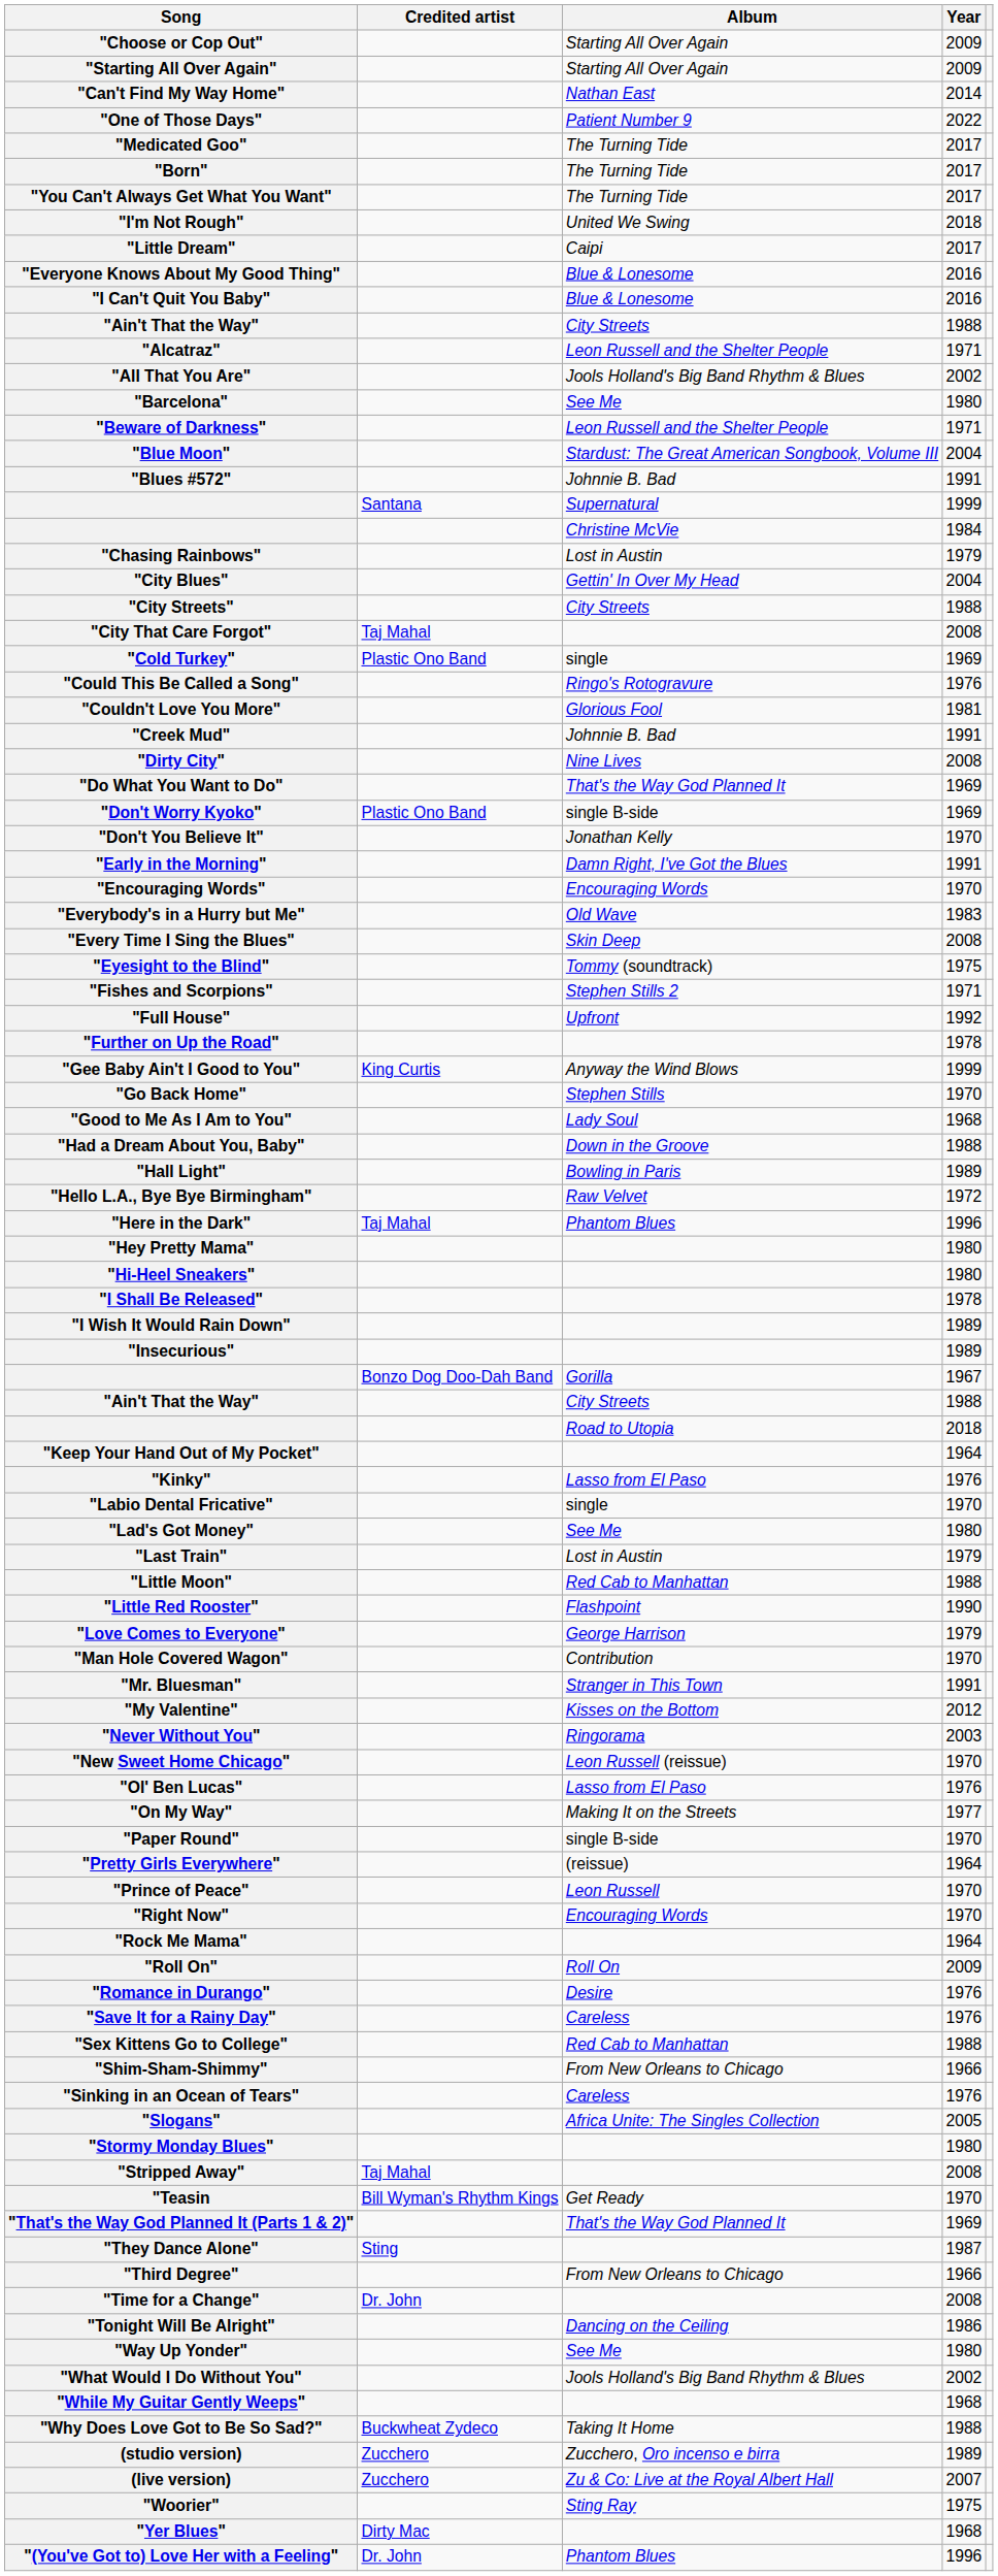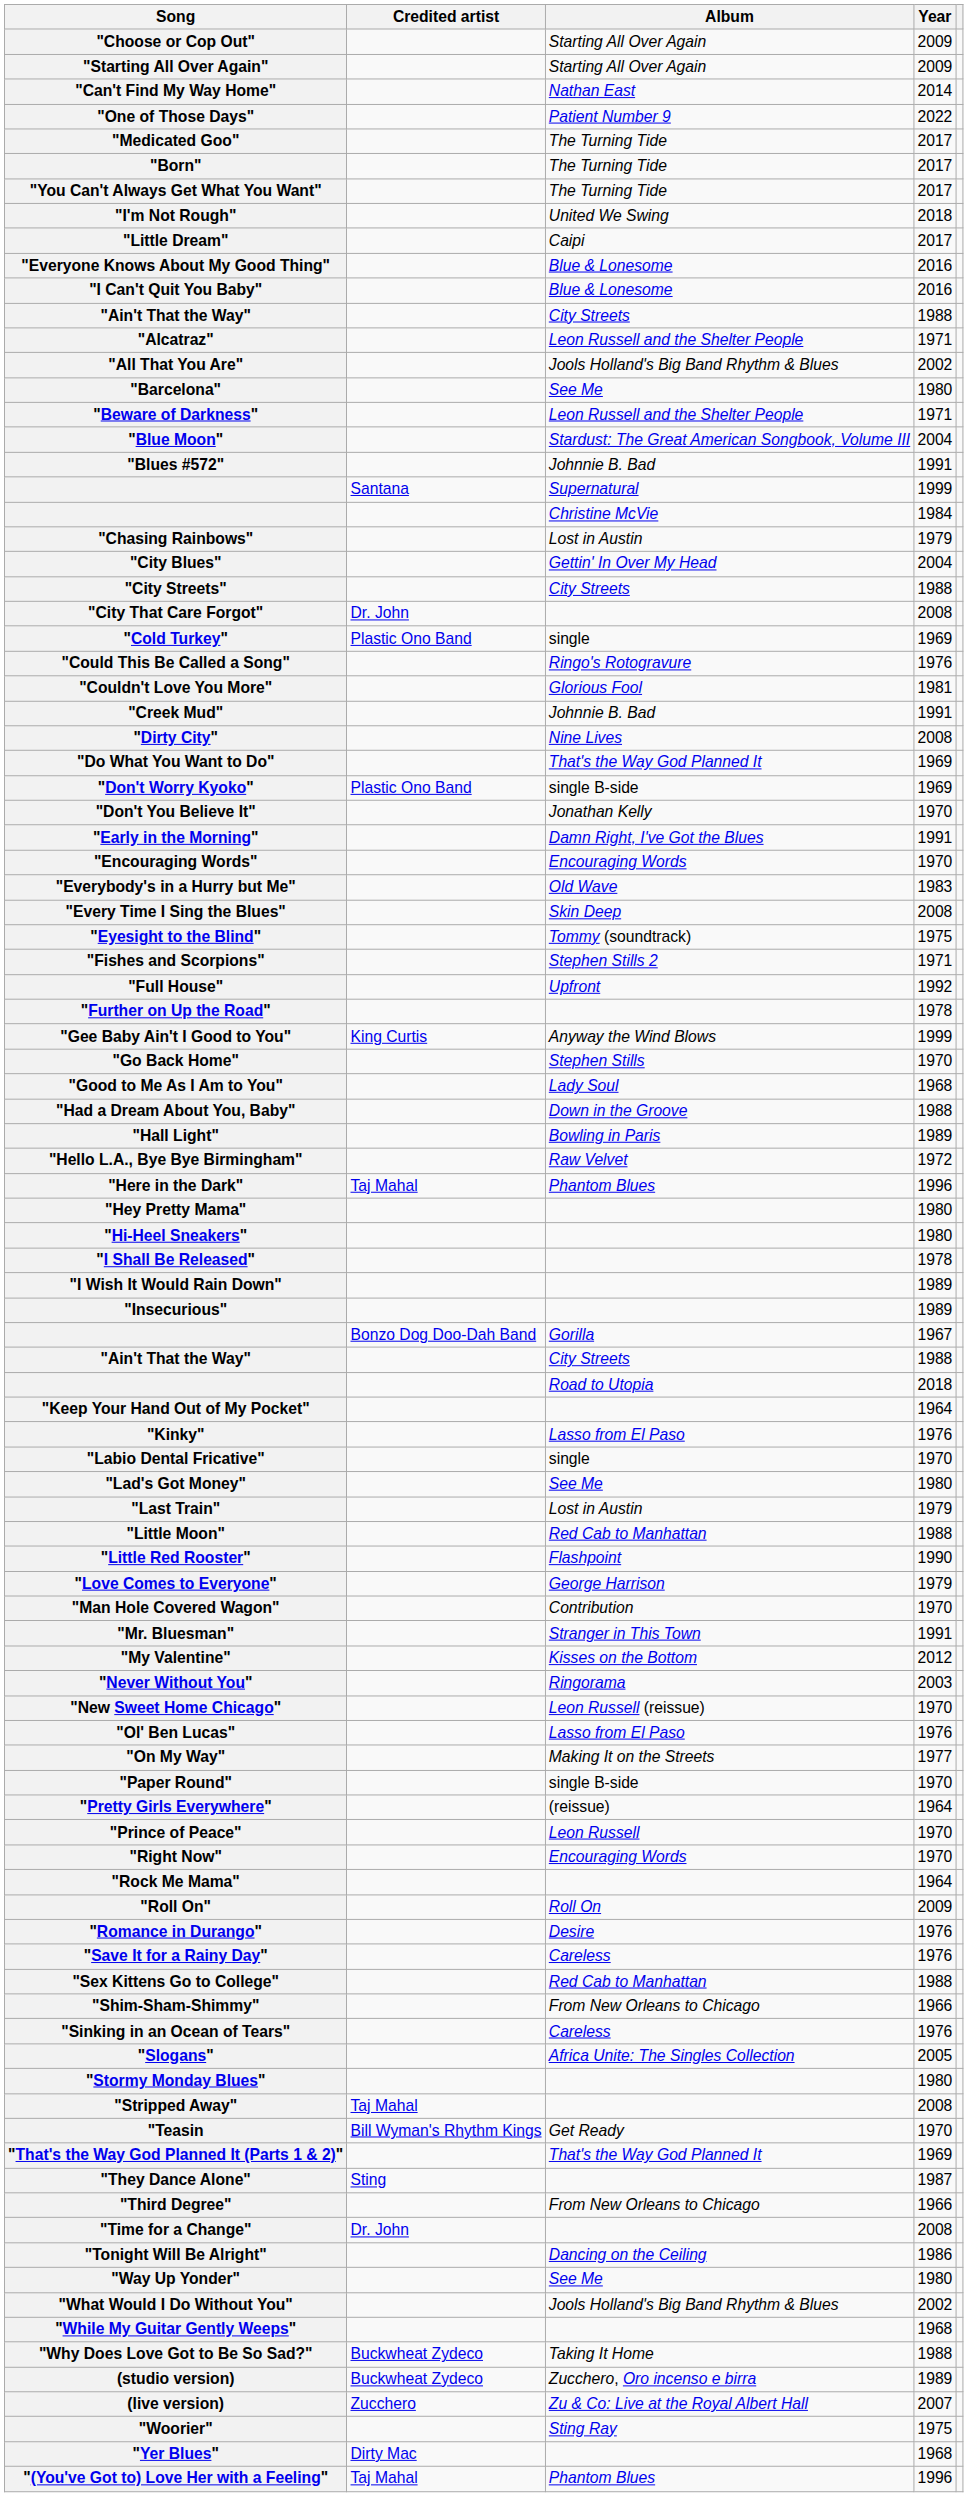"City That Care Forgot" | Credited artist: Taj Mahal -> Dr. John
(studio version) | Credited artist: Zucchero -> Buckwheat Zydeco
"(You've Got to) Love Her with a Feeling" | Credited artist: Dr. John -> Taj Mahal
